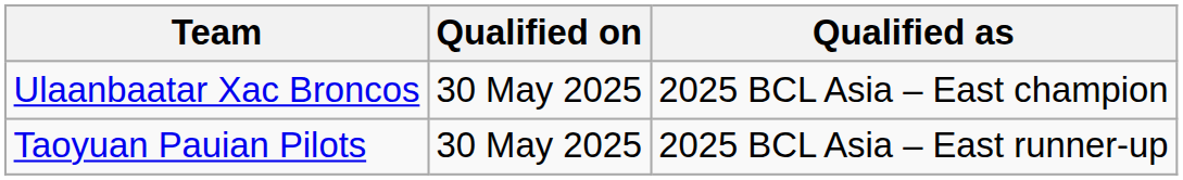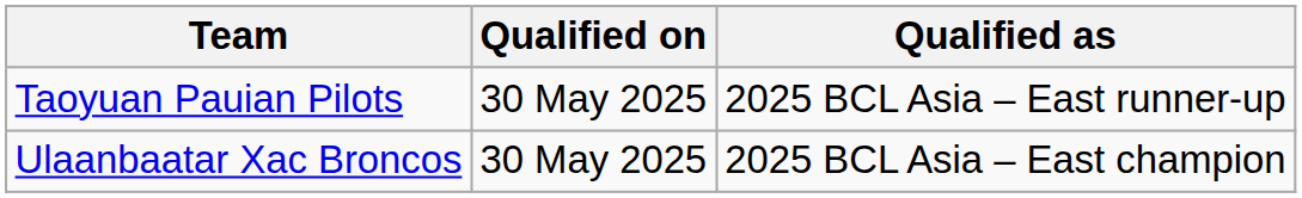rows swapped: Ulaanbaatar Xac Broncos <-> Taoyuan Pauian Pilots
